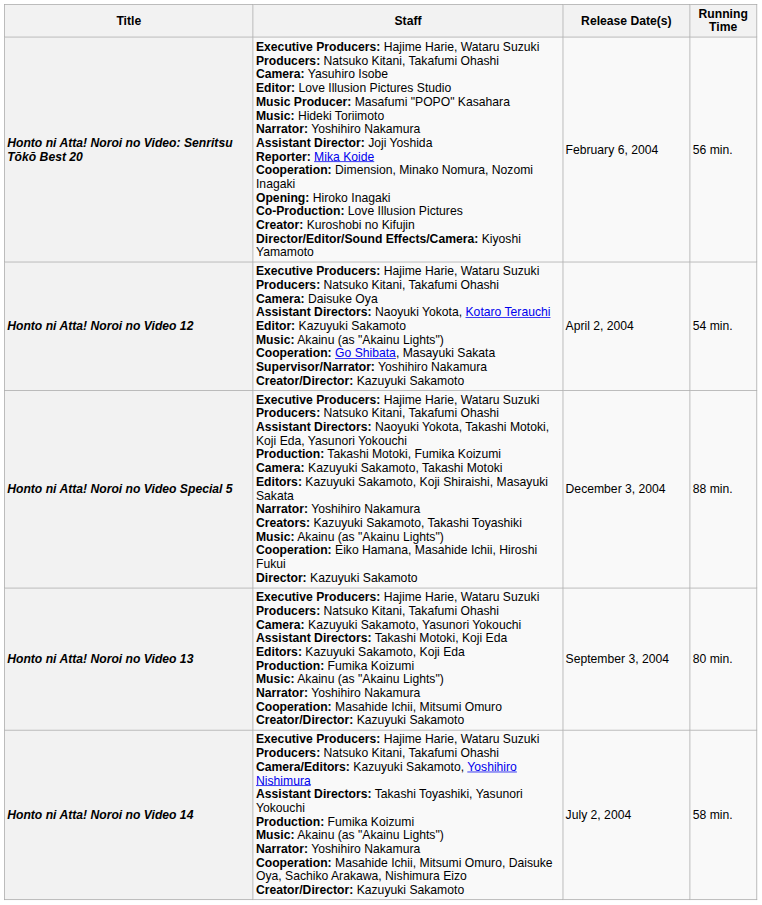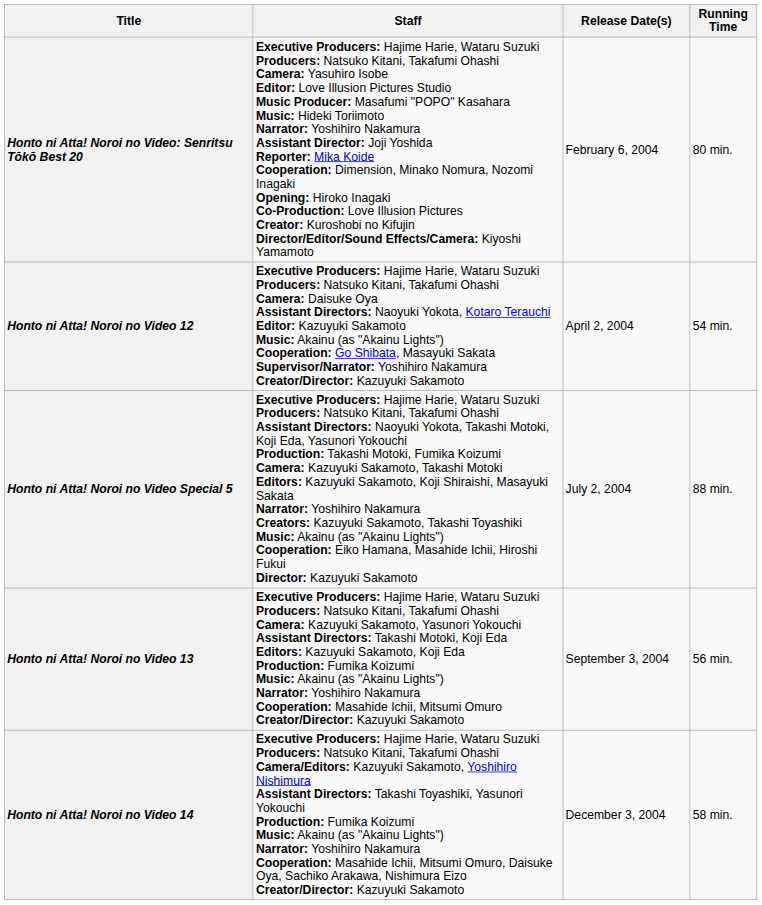Honto ni Atta! Noroi no Video: Senritsu Tōkō Best 20 | Running Time: 56 min. -> 80 min.
Honto ni Atta! Noroi no Video Special 5 | Release Date(s): December 3, 2004 -> July 2, 2004
Honto ni Atta! Noroi no Video 13 | Running Time: 80 min. -> 56 min.
Honto ni Atta! Noroi no Video 14 | Release Date(s): July 2, 2004 -> December 3, 2004
